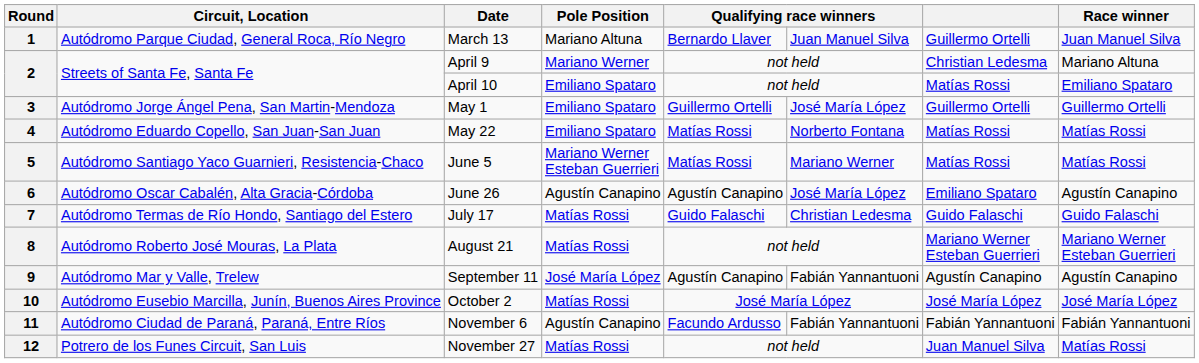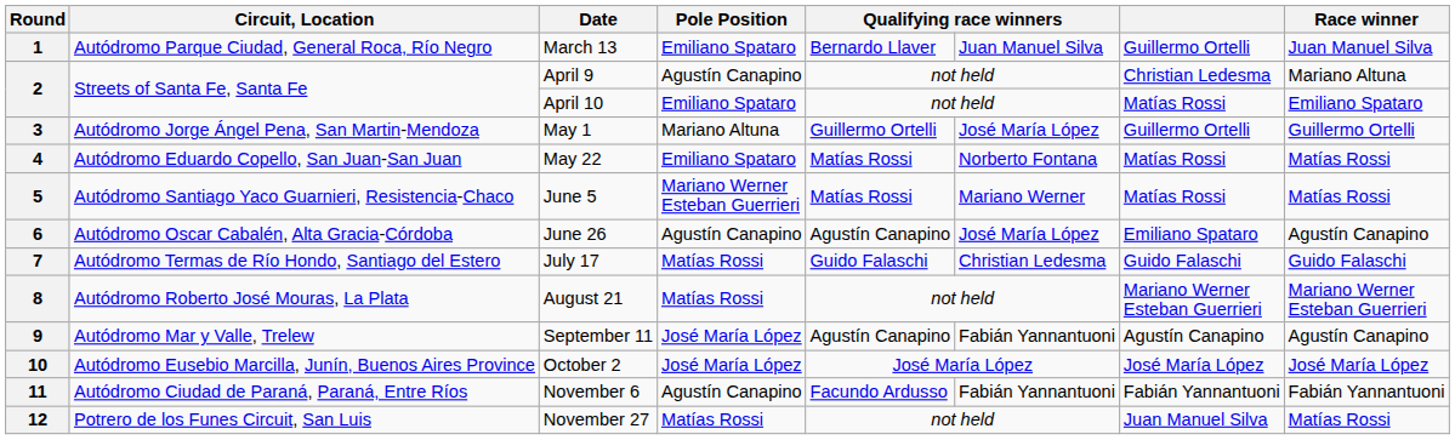1 | Pole Position: Mariano Altuna -> Emiliano Spataro
2 / April 9 | Pole Position: Mariano Werner -> Agustín Canapino
3 | Pole Position: Emiliano Spataro -> Mariano Altuna
10 | Pole Position: Matías Rossi -> José María López
